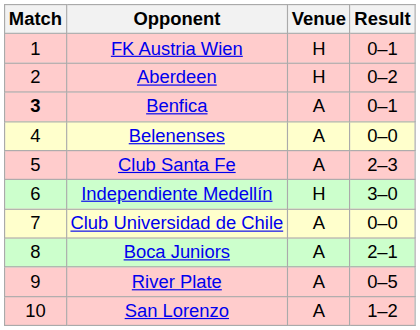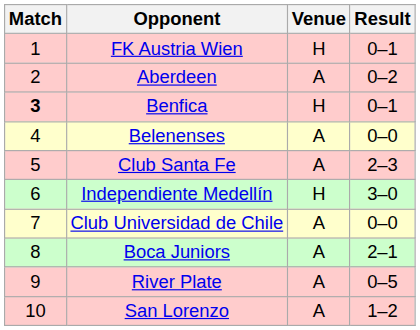Aberdeen | Venue: H -> A
Benfica | Venue: A -> H
